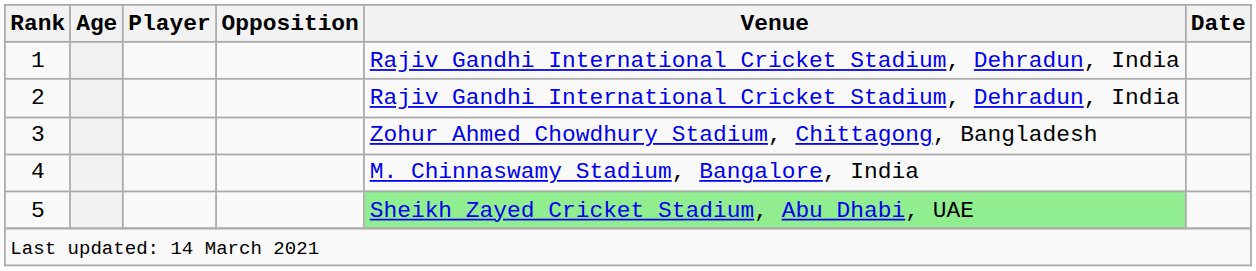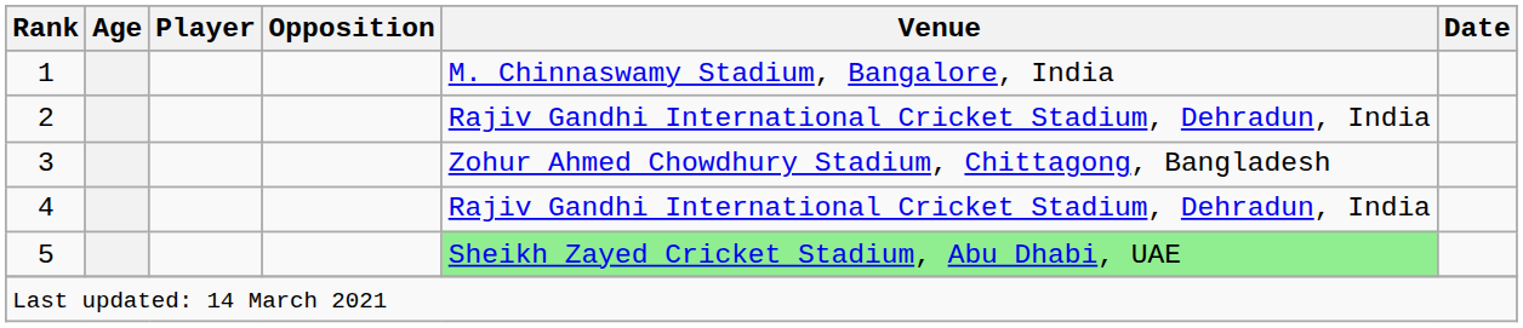1 | Venue: Rajiv Gandhi International Cricket Stadium, Dehradun, India -> M. Chinnaswamy Stadium, Bangalore, India
4 | Venue: M. Chinnaswamy Stadium, Bangalore, India -> Rajiv Gandhi International Cricket Stadium, Dehradun, India
